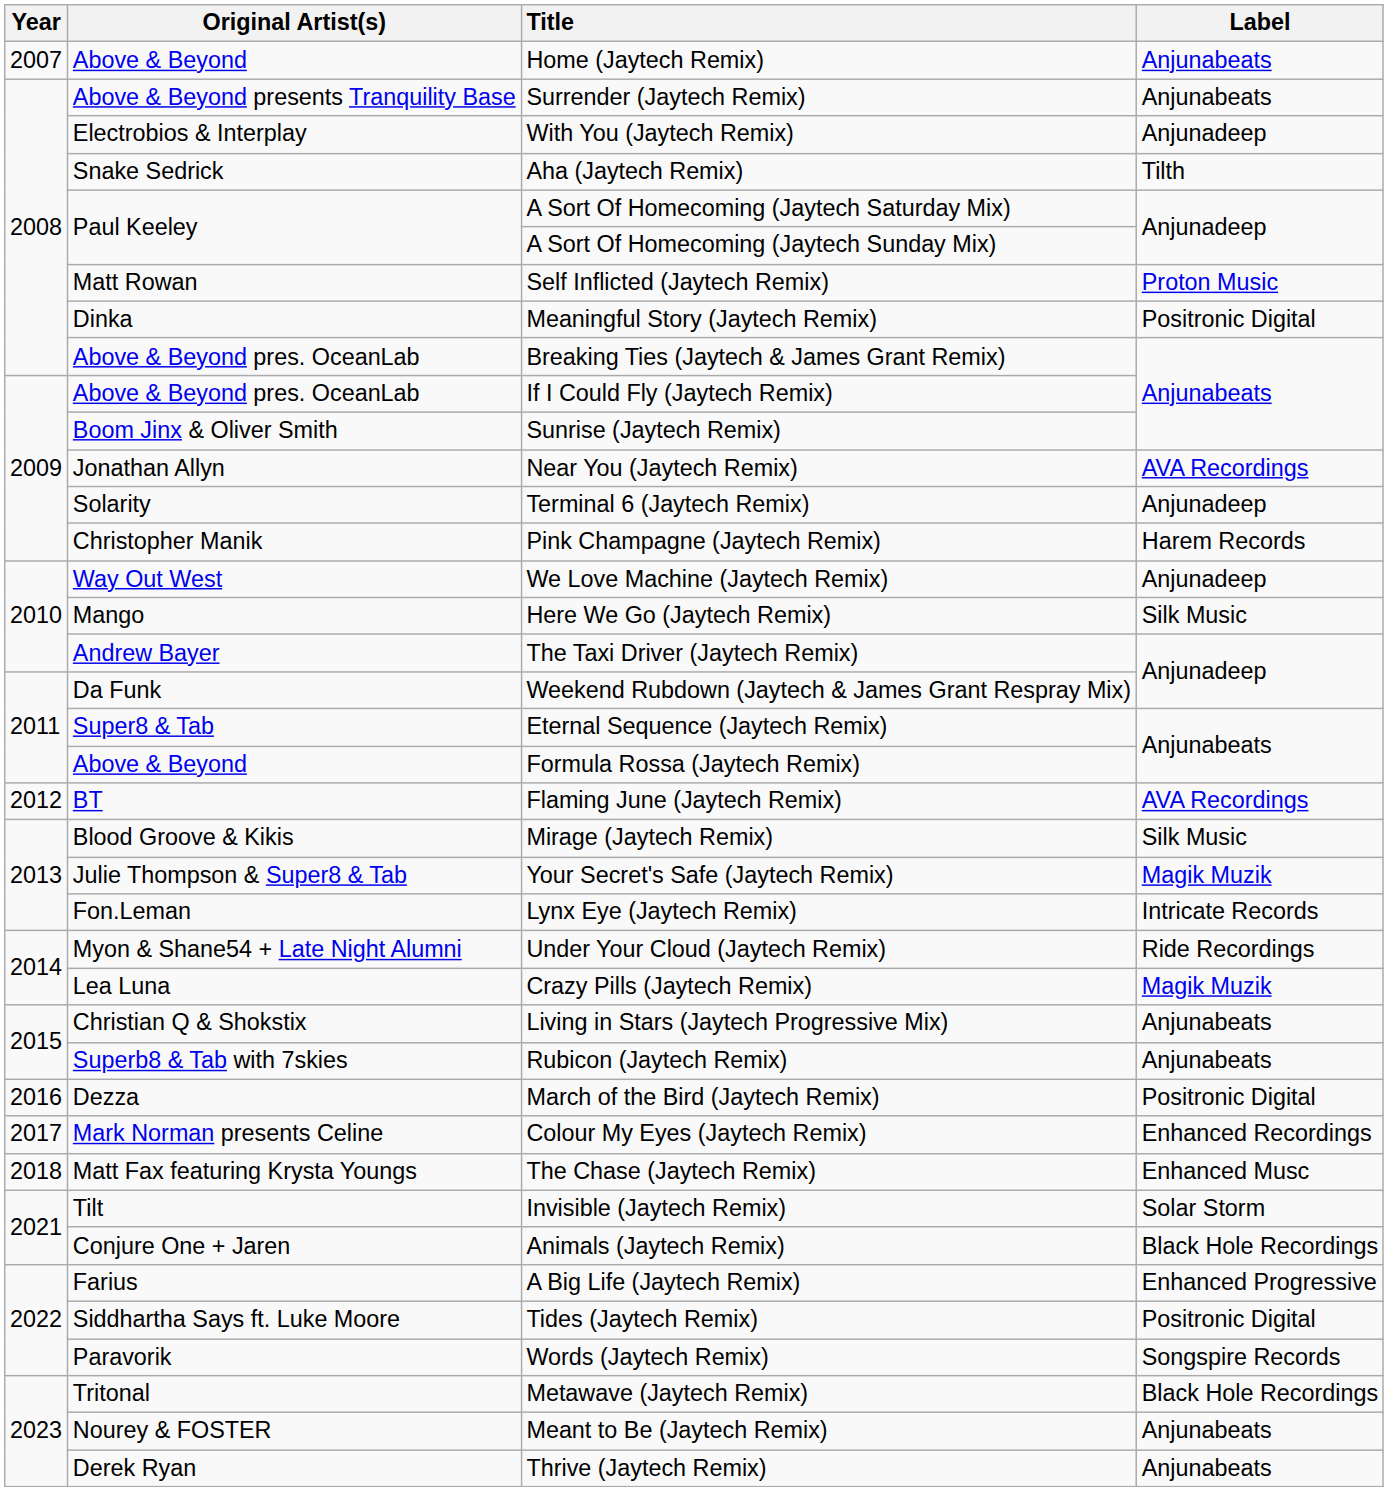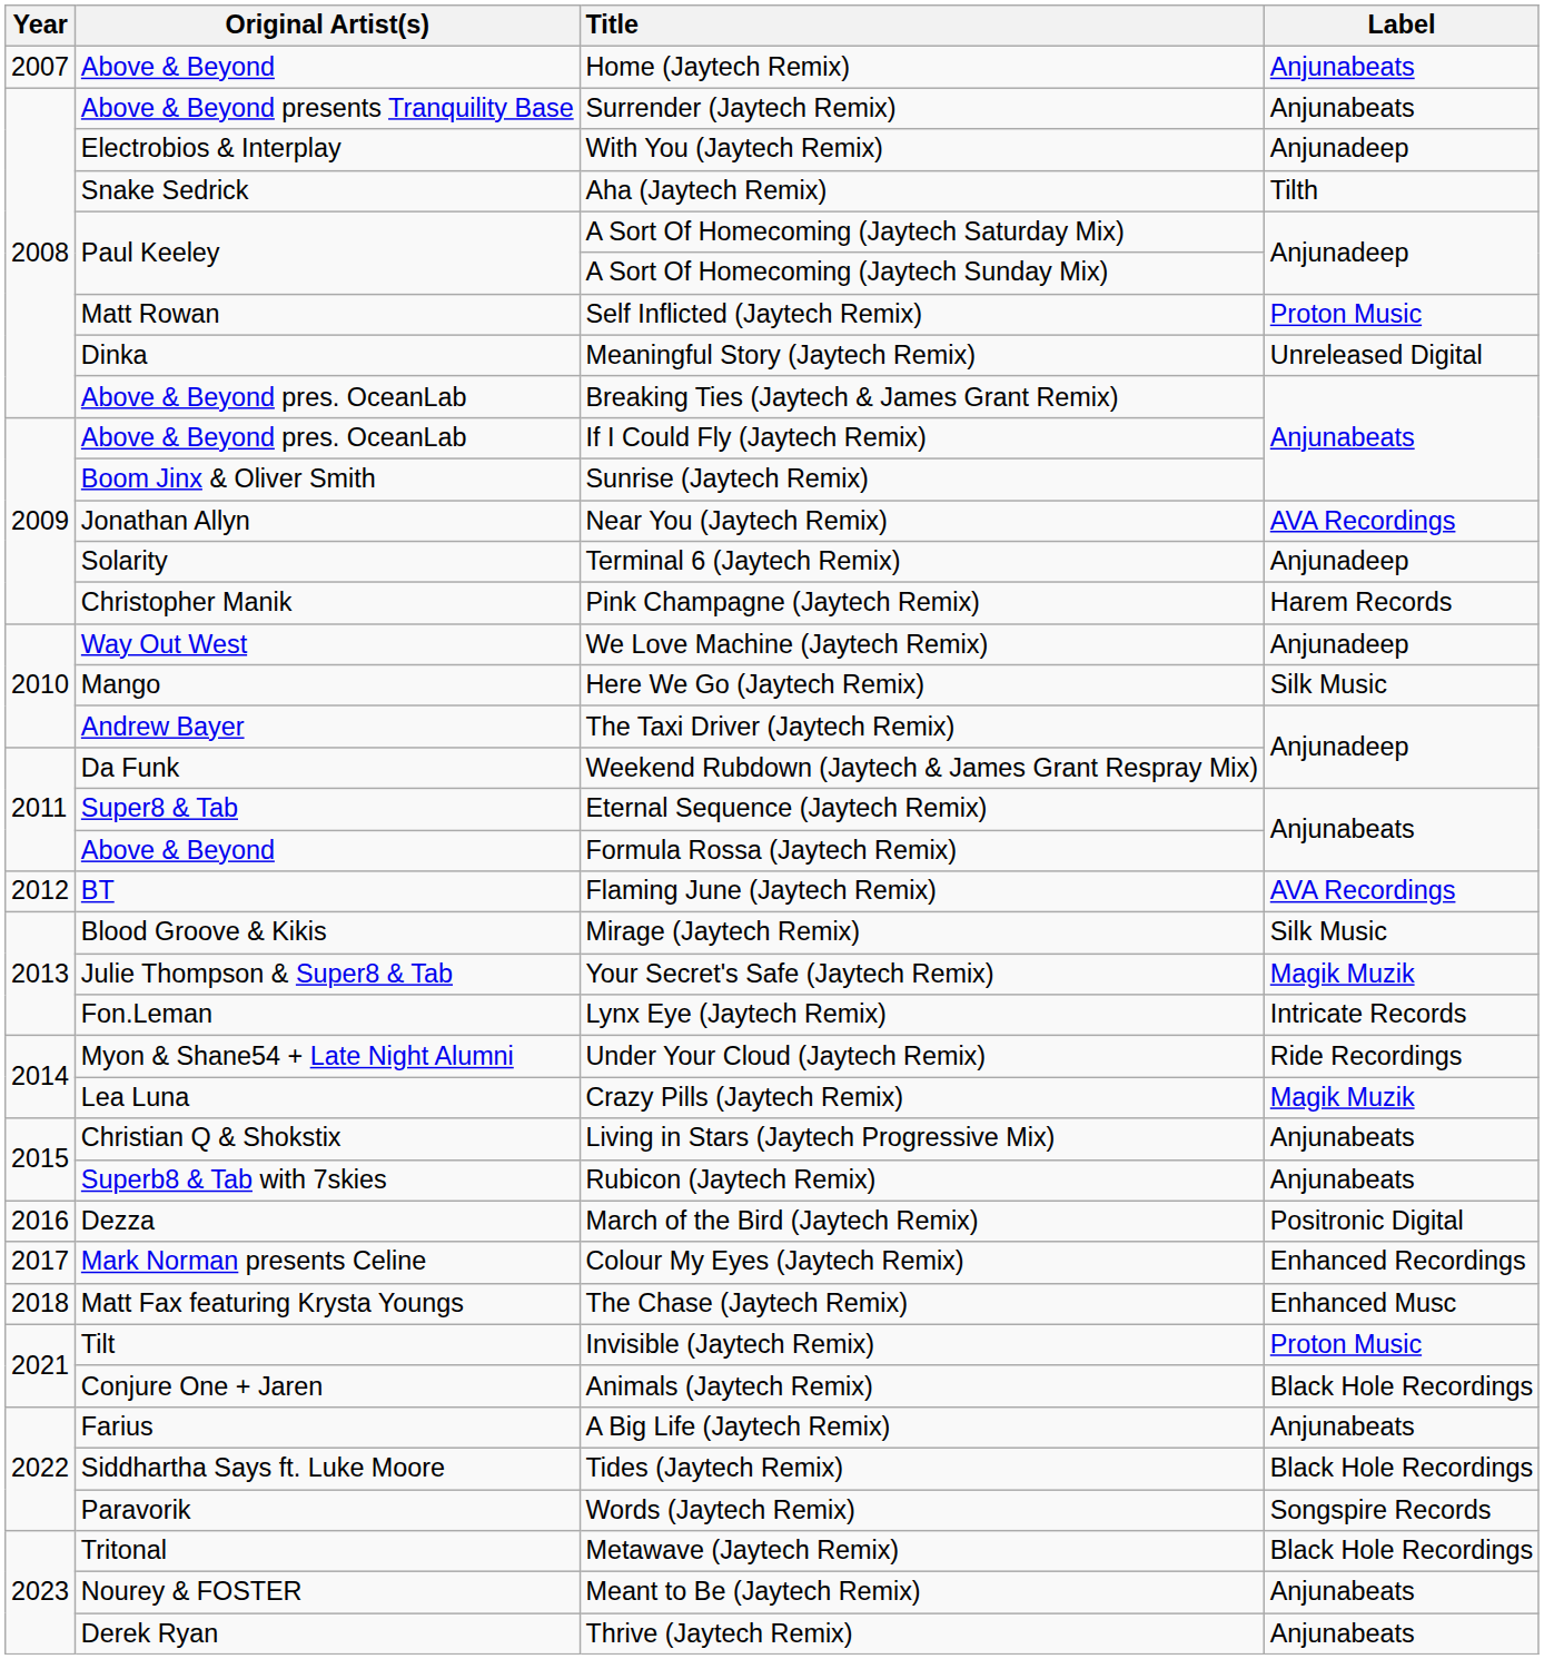Meaningful Story (Jaytech Remix) | Label: Positronic Digital -> Unreleased Digital
Invisible (Jaytech Remix) | Label: Solar Storm -> Proton Music
A Big Life (Jaytech Remix) | Label: Enhanced Progressive -> Anjunabeats
Tides (Jaytech Remix) | Label: Positronic Digital -> Black Hole Recordings
